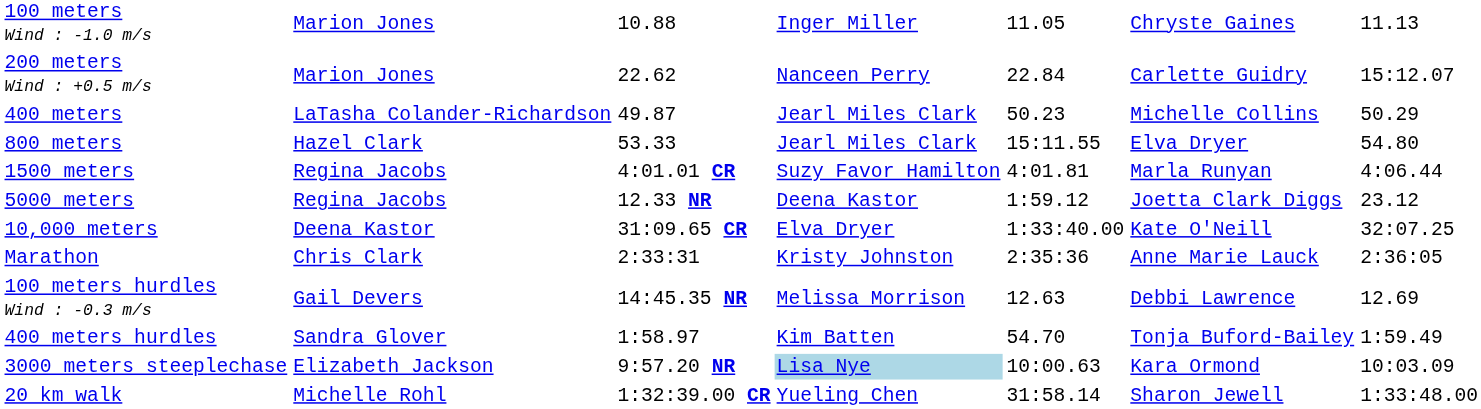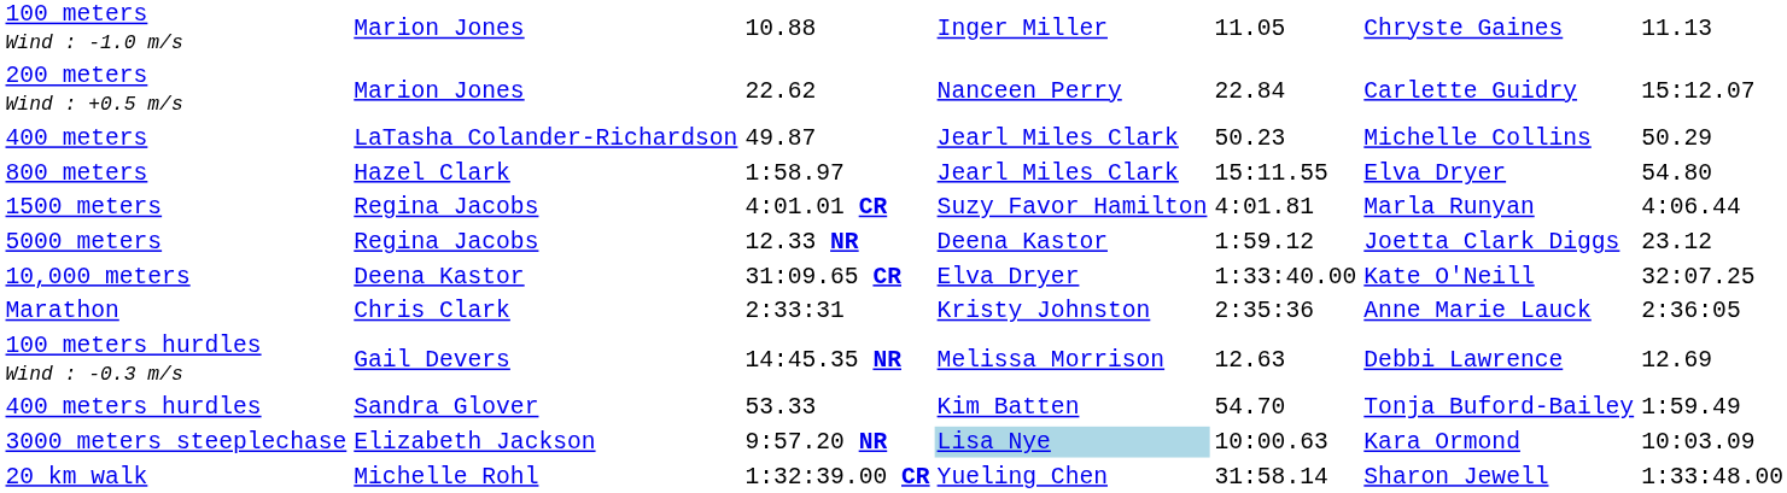800 meters | column 3: 53.33 -> 1:58.97
400 meters hurdles | column 3: 1:58.97 -> 53.33
